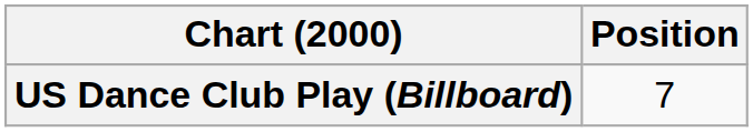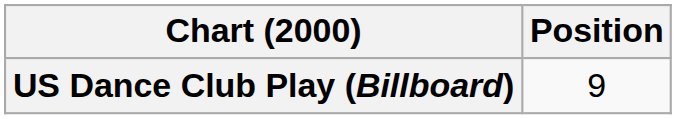US Dance Club Play (Billboard) | Position: 7 -> 9
